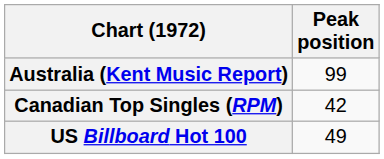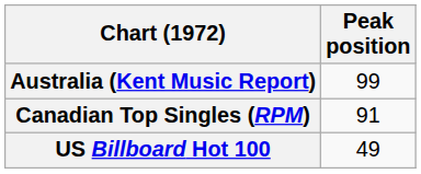Canadian Top Singles (RPM) | Peak position: 42 -> 91
